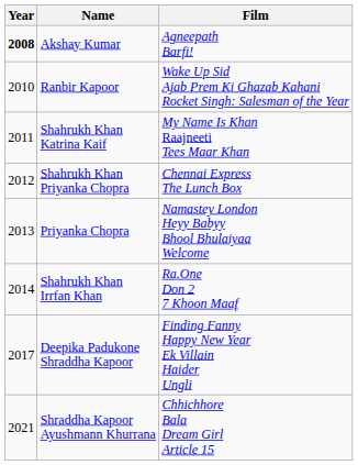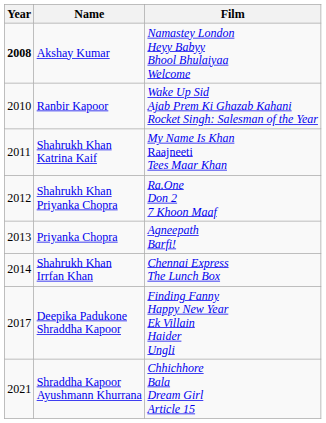Akshay Kumar | Film: Agneepath Barfi! -> Namastey London Heyy Babyy Bhool Bhulaiyaa Welcome
Shahrukh Khan Priyanka Chopra | Film: Chennai Express The Lunch Box -> Ra.One Don 2 7 Khoon Maaf
Priyanka Chopra | Film: Namastey London Heyy Babyy Bhool Bhulaiyaa Welcome -> Agneepath Barfi!
Shahrukh Khan Irrfan Khan | Film: Ra.One Don 2 7 Khoon Maaf -> Chennai Express The Lunch Box
